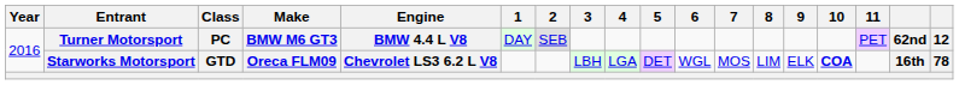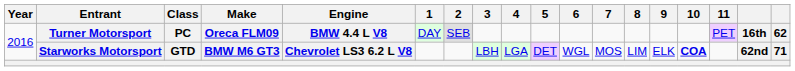Turner Motorsport | Make: BMW M6 GT3 -> Oreca FLM09
Turner Motorsport | column 17: 62nd -> 16th
Turner Motorsport | column 18: 12 -> 62
Starworks Motorsport | Make: Oreca FLM09 -> BMW M6 GT3
Starworks Motorsport | column 17: 16th -> 62nd
Starworks Motorsport | column 18: 78 -> 71
